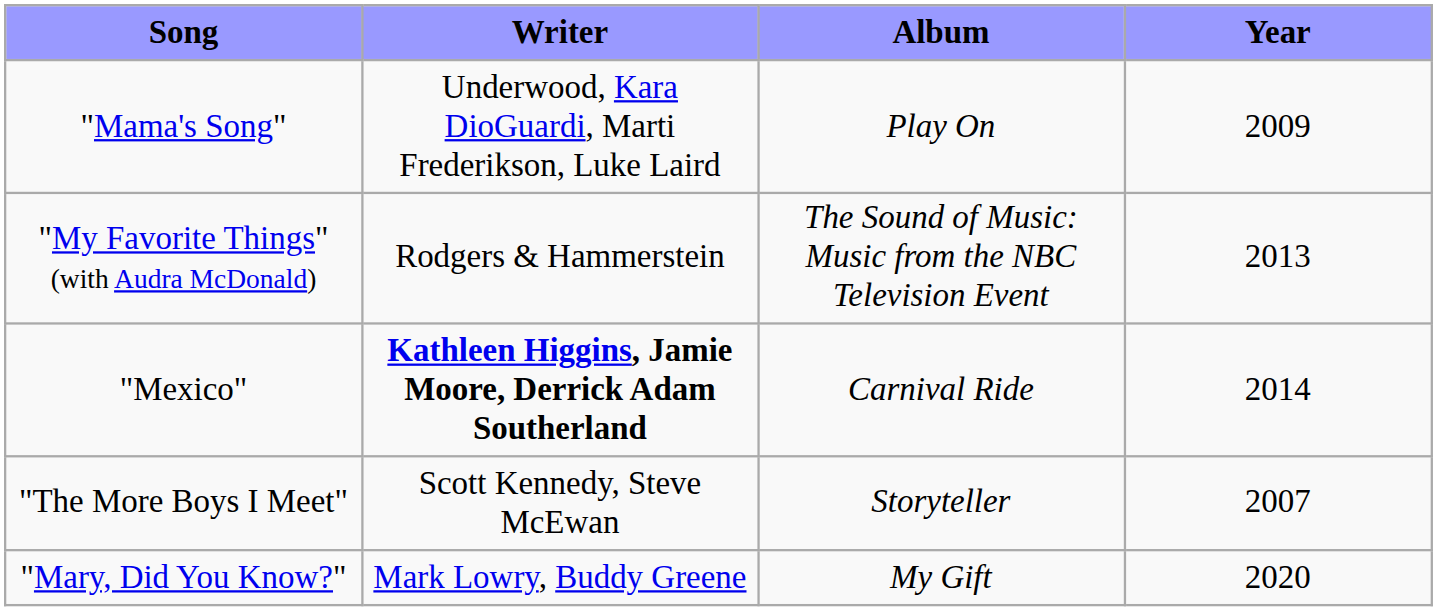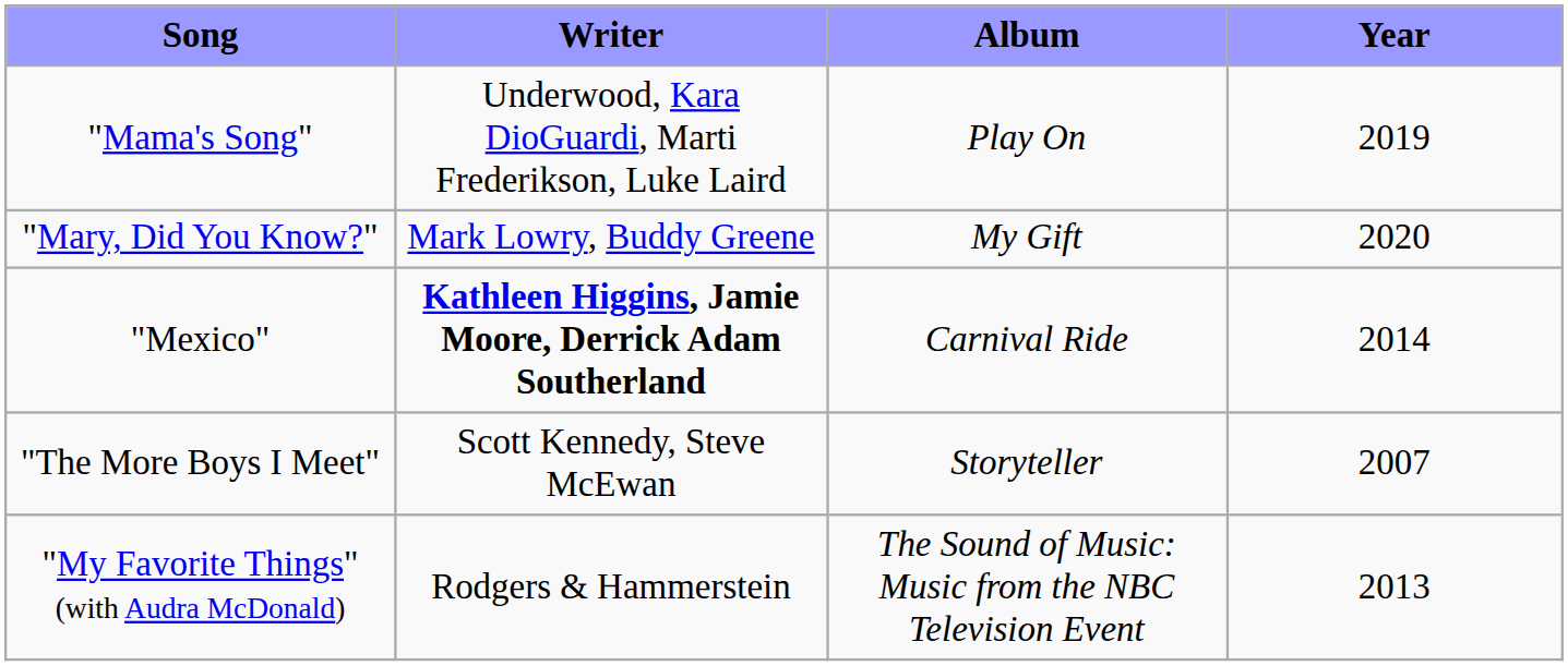"Mama's Song" | Year: 2009 -> 2019
rows swapped: "Mary, Did You Know?" <-> "My Favorite Things" (with Audra McDonald)
